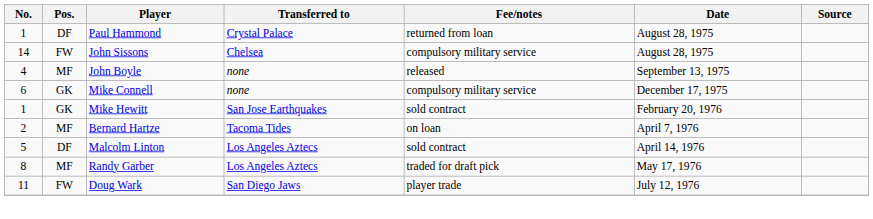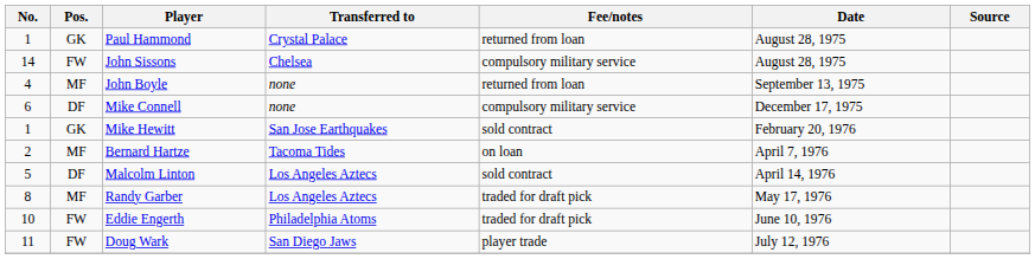Paul Hammond | Pos.: DF -> GK
John Boyle | Fee/notes: released -> returned from loan
Mike Connell | Pos.: GK -> DF
+ row: 10 | FW | Eddie Engerth | Philadelphia Atoms | traded for draft pick | June 10, 1976
